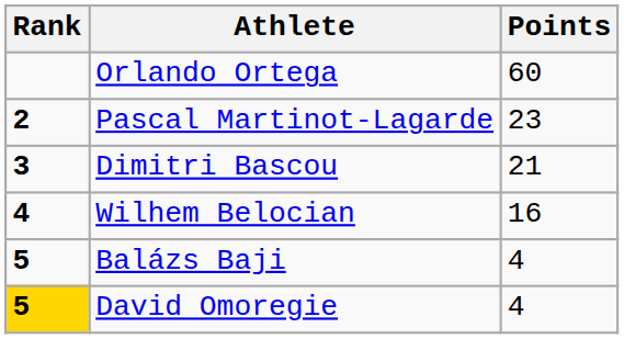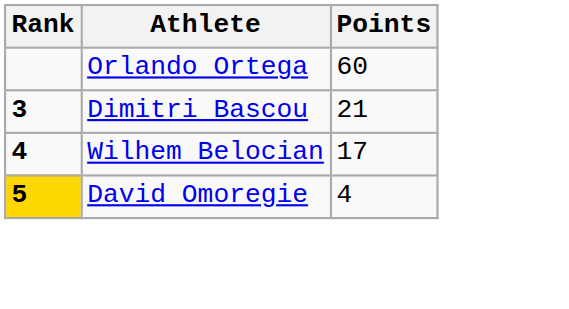- row: 2 | Pascal Martinot-Lagarde | 23
Wilhem Belocian | Points: 16 -> 17
- row: 5 | Balázs Baji | 4
